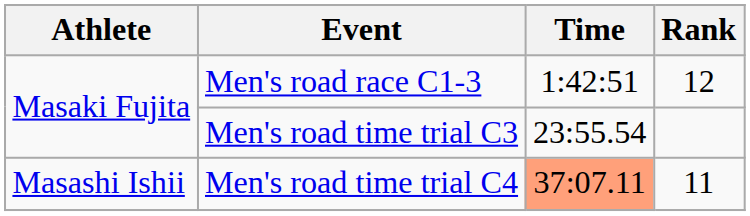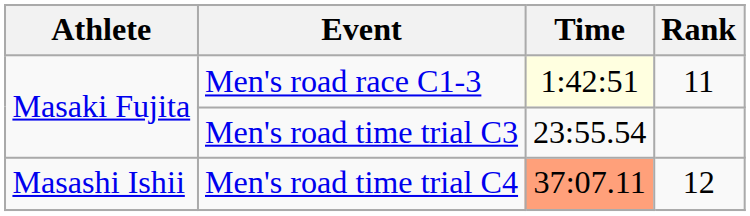Men's road race C1-3 | Time: no background -> lightyellow background
Men's road race C1-3 | Rank: 12 -> 11
Men's road time trial C4 | Rank: 11 -> 12
